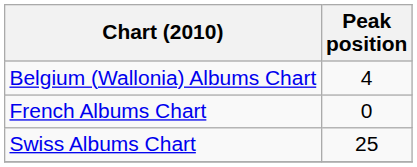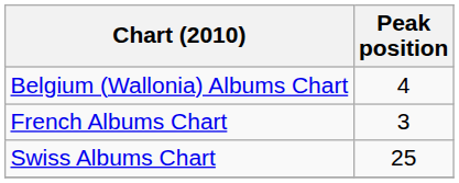French Albums Chart | Peak position: 0 -> 3
